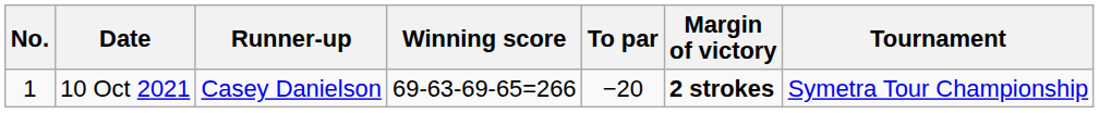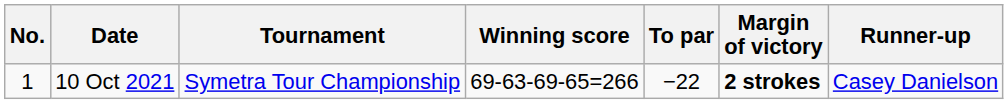columns swapped: Tournament <-> Runner-up
10 Oct 2021 | To par: −20 -> −22
